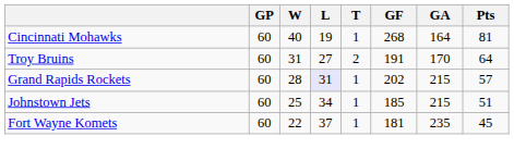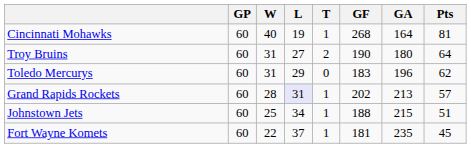Troy Bruins | GF: 191 -> 190
Troy Bruins | GA: 170 -> 180
+ row: Toledo Mercurys | 60 | 31 | 29 | 0 | 183 | 196 | 62
Grand Rapids Rockets | GA: 215 -> 213
Johnstown Jets | GF: 185 -> 188
